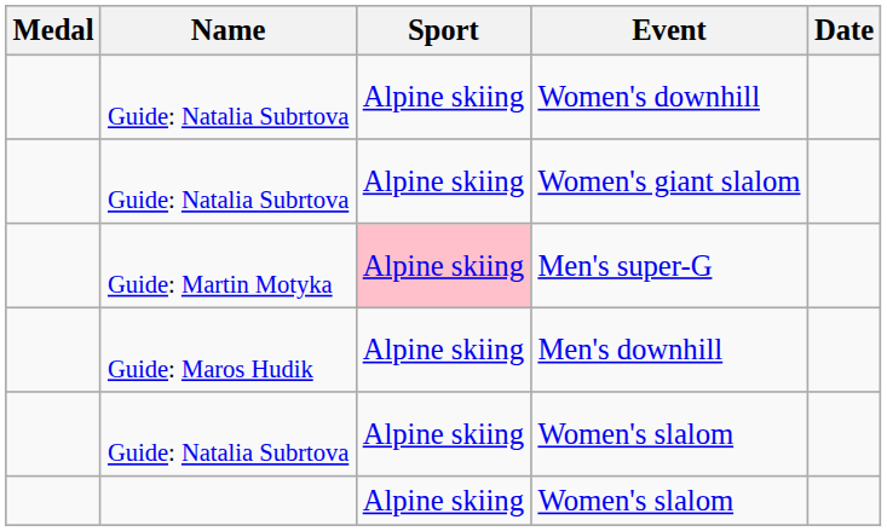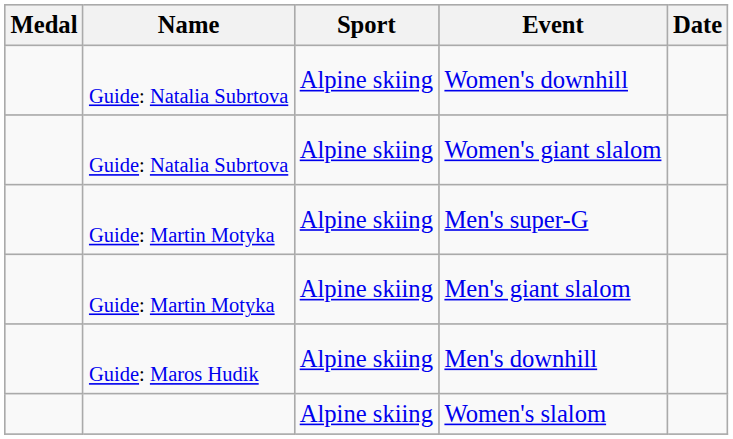Men's super-G | Sport: pink background -> no background
+ row: Guide: Martin Motyka | Alpine skiing | Men's giant slalom
- row: Guide: Natalia Subrtova | Alpine skiing | Women's slalom
